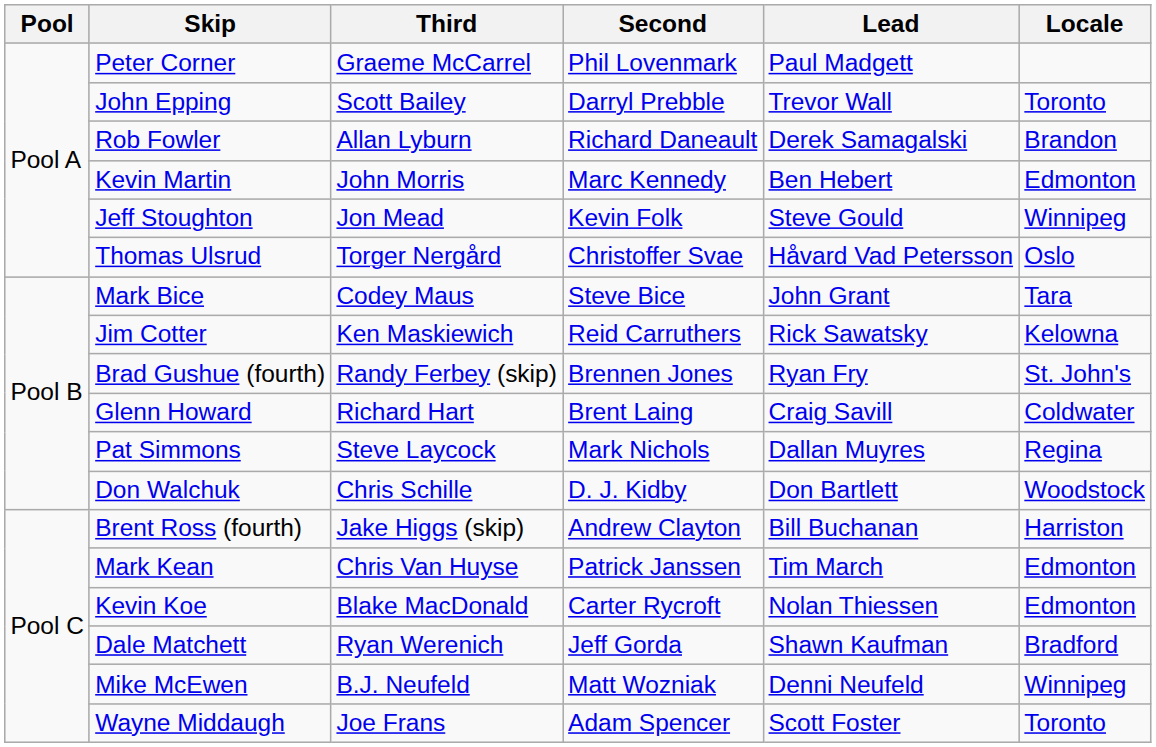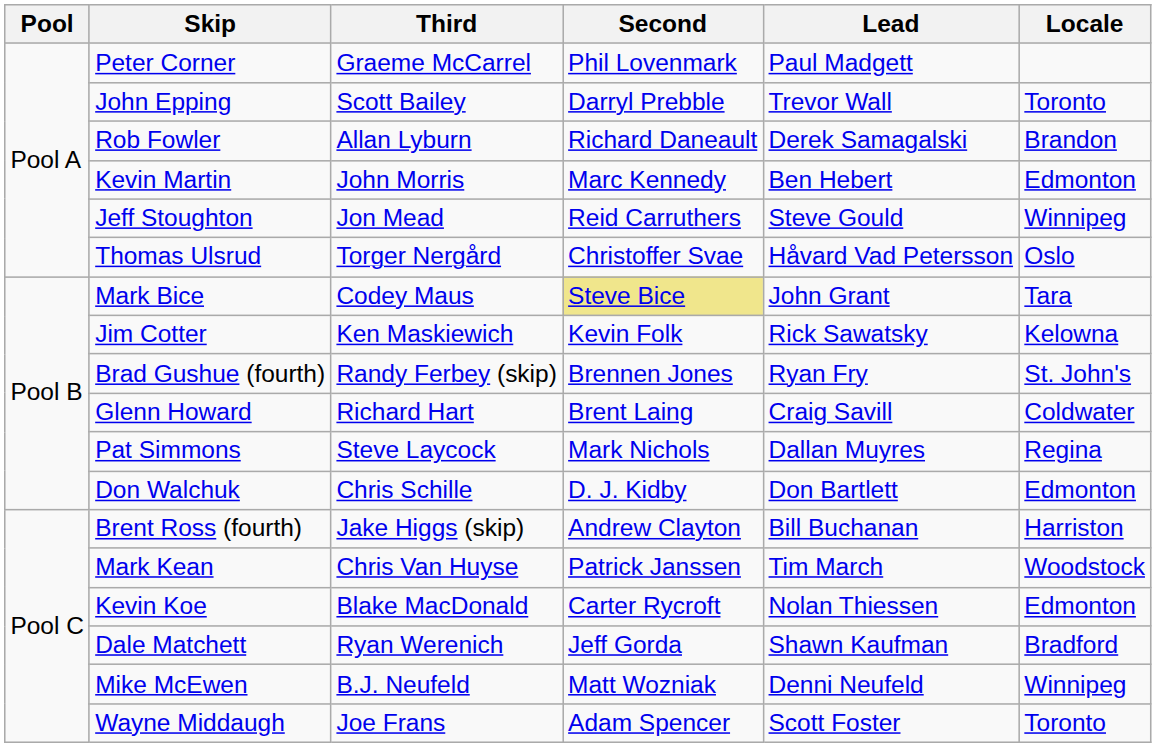Jeff Stoughton | Second: Kevin Folk -> Reid Carruthers
Mark Bice | Second: no background -> khaki background
Jim Cotter | Second: Reid Carruthers -> Kevin Folk
Don Walchuk | Locale: Woodstock -> Edmonton
Mark Kean | Locale: Edmonton -> Woodstock
